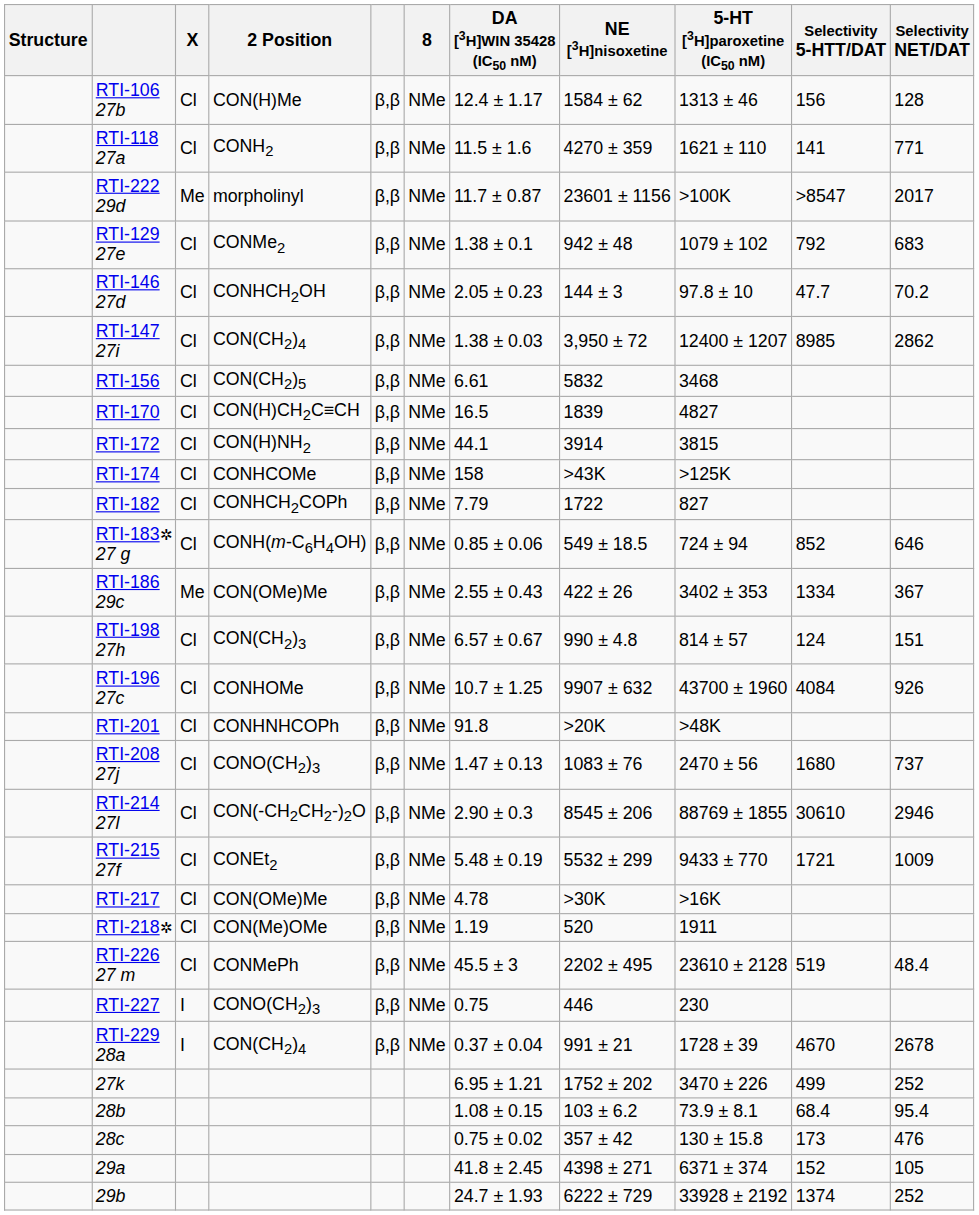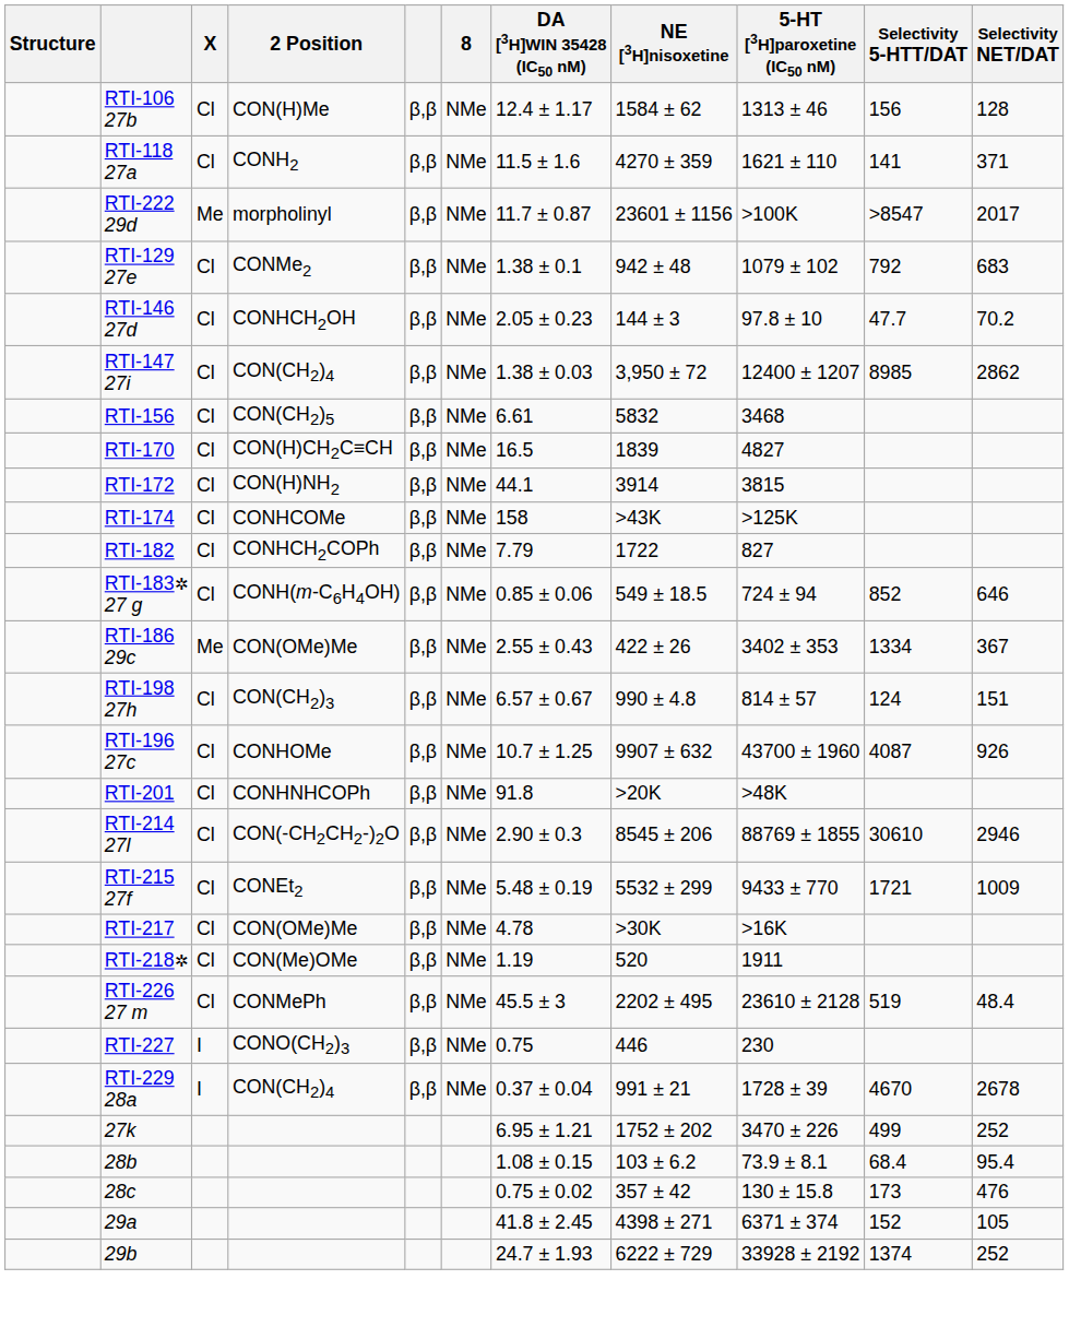RTI-118 27a | Selectivity NET/DAT: 771 -> 371
RTI-196 27c | Selectivity 5-HTT/DAT: 4084 -> 4087
- row: RTI-208 27j | Cl | CONO(CH2)3 | β,β | NMe | 1.47 ± 0.13 | 1083 ± 76 | 2470 ± 56 | 1680 | 737
